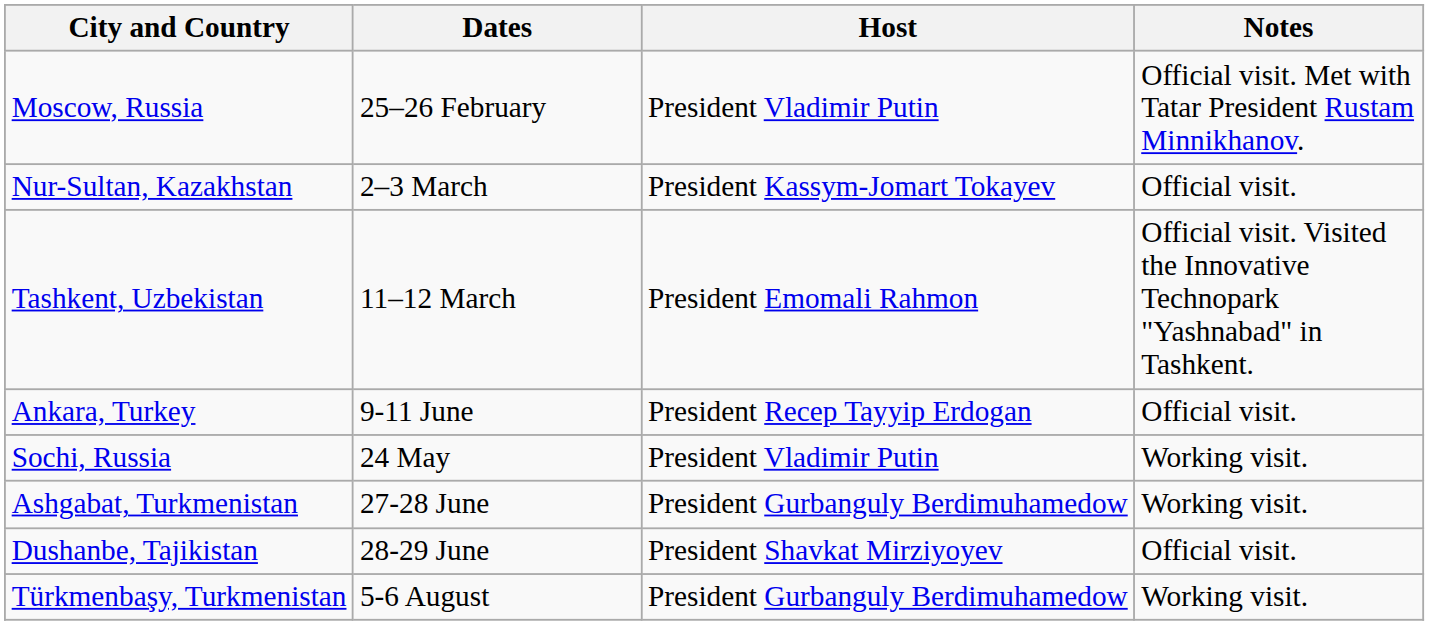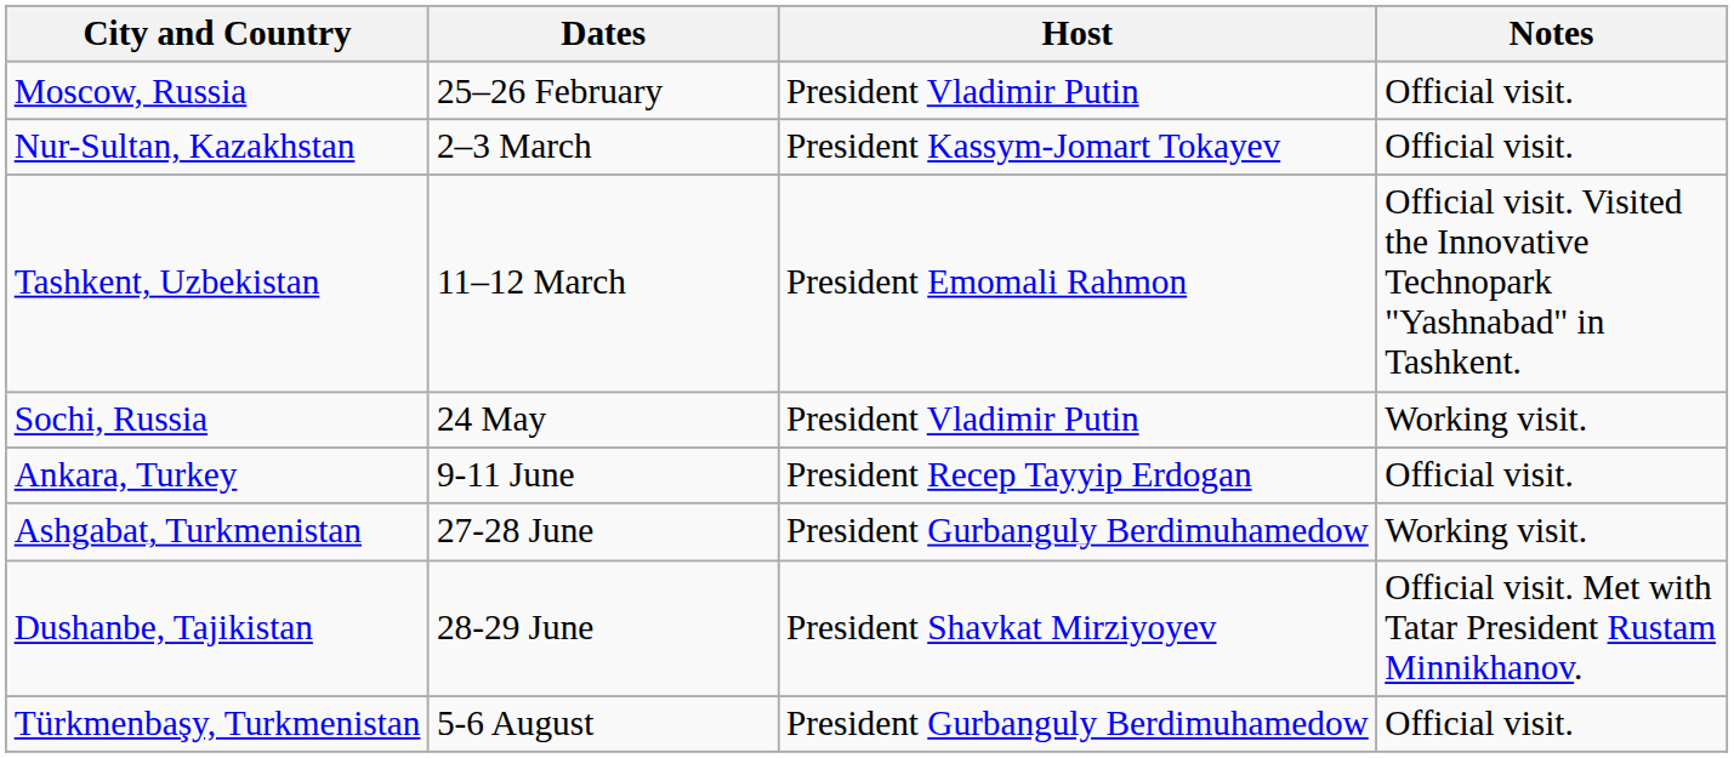Moscow, Russia | Notes: Official visit. Met with Tatar President Rustam Minnikhanov. -> Official visit.
rows swapped: Sochi, Russia <-> Ankara, Turkey
Dushanbe, Tajikistan | Notes: Official visit. -> Official visit. Met with Tatar President Rustam Minnikhanov.
Türkmenbaşy, Turkmenistan | Notes: Working visit. -> Official visit.
